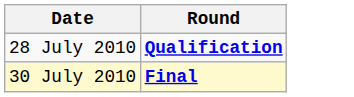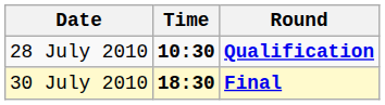+ column: Time | 10:30 | 18:30
